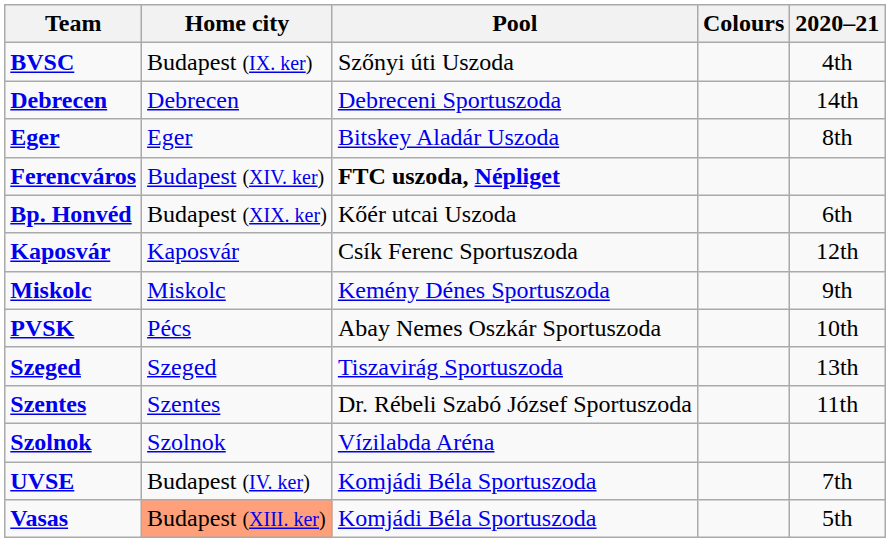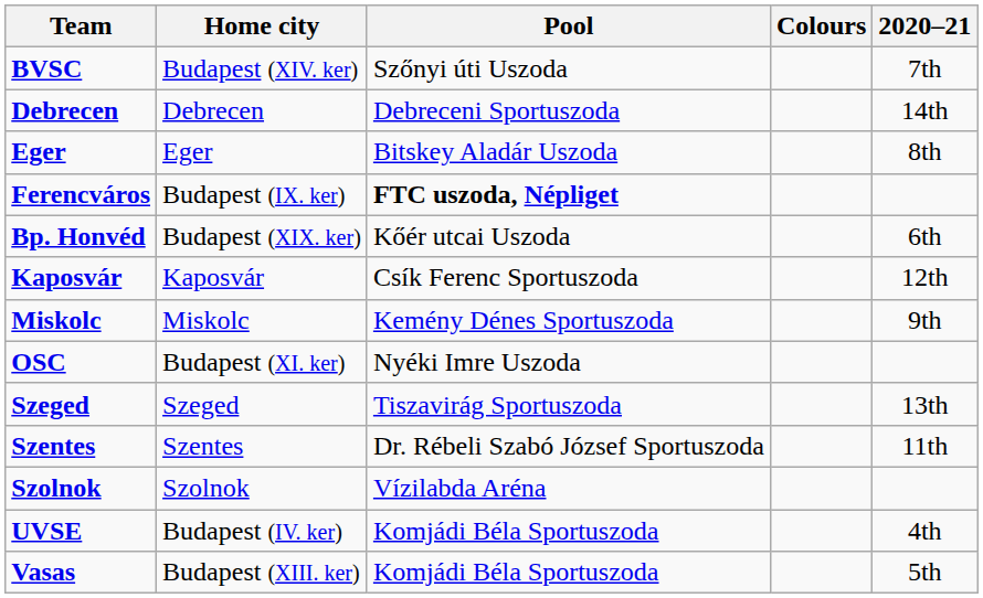BVSC | Home city: Budapest (IX. ker) -> Budapest (XIV. ker)
BVSC | 2020–21: 4th -> 7th
Ferencváros | Home city: Budapest (XIV. ker) -> Budapest (IX. ker)
+ row: OSC | Budapest (XI. ker) | Nyéki Imre Uszoda
- row: PVSK | Pécs | Abay Nemes Oszkár Sportuszoda | 10th
UVSE | 2020–21: 7th -> 4th
Vasas | Home city: lightsalmon background -> no background
